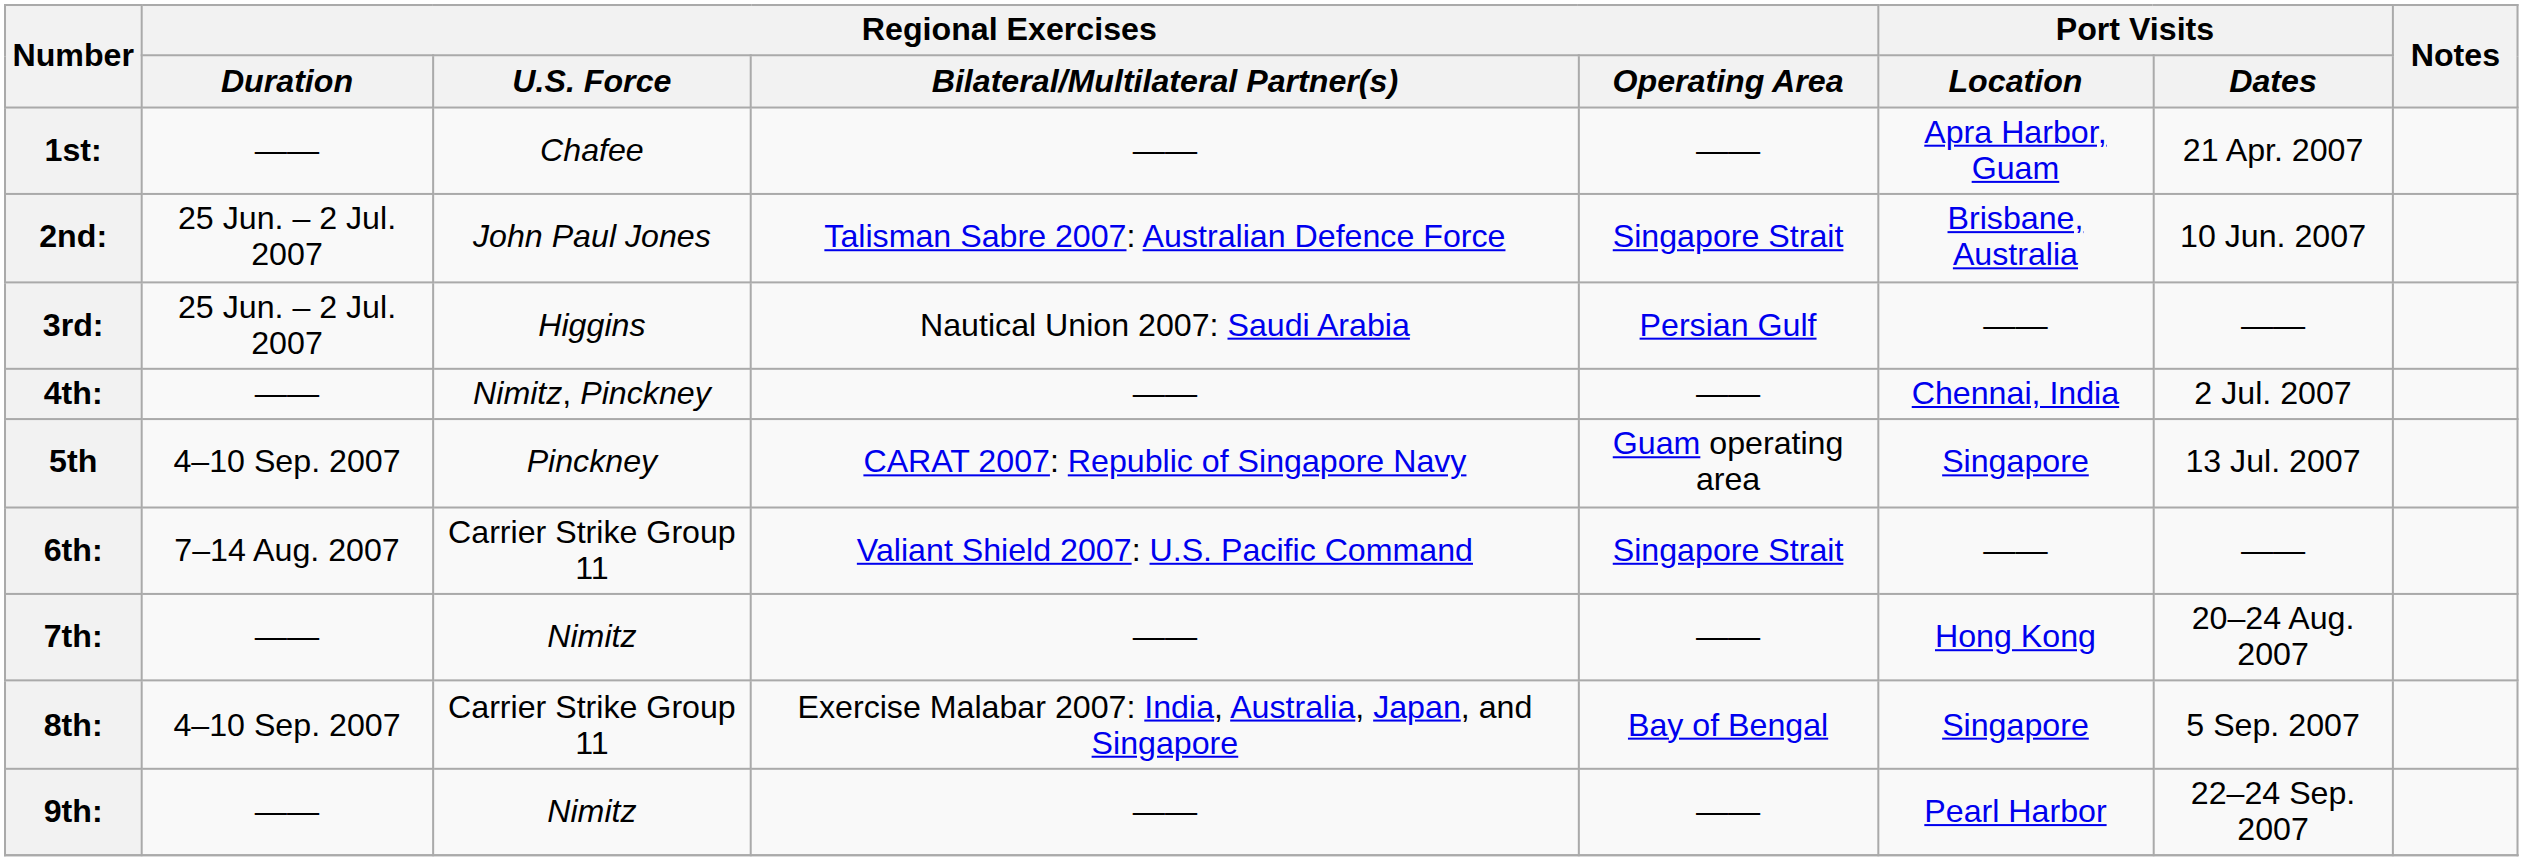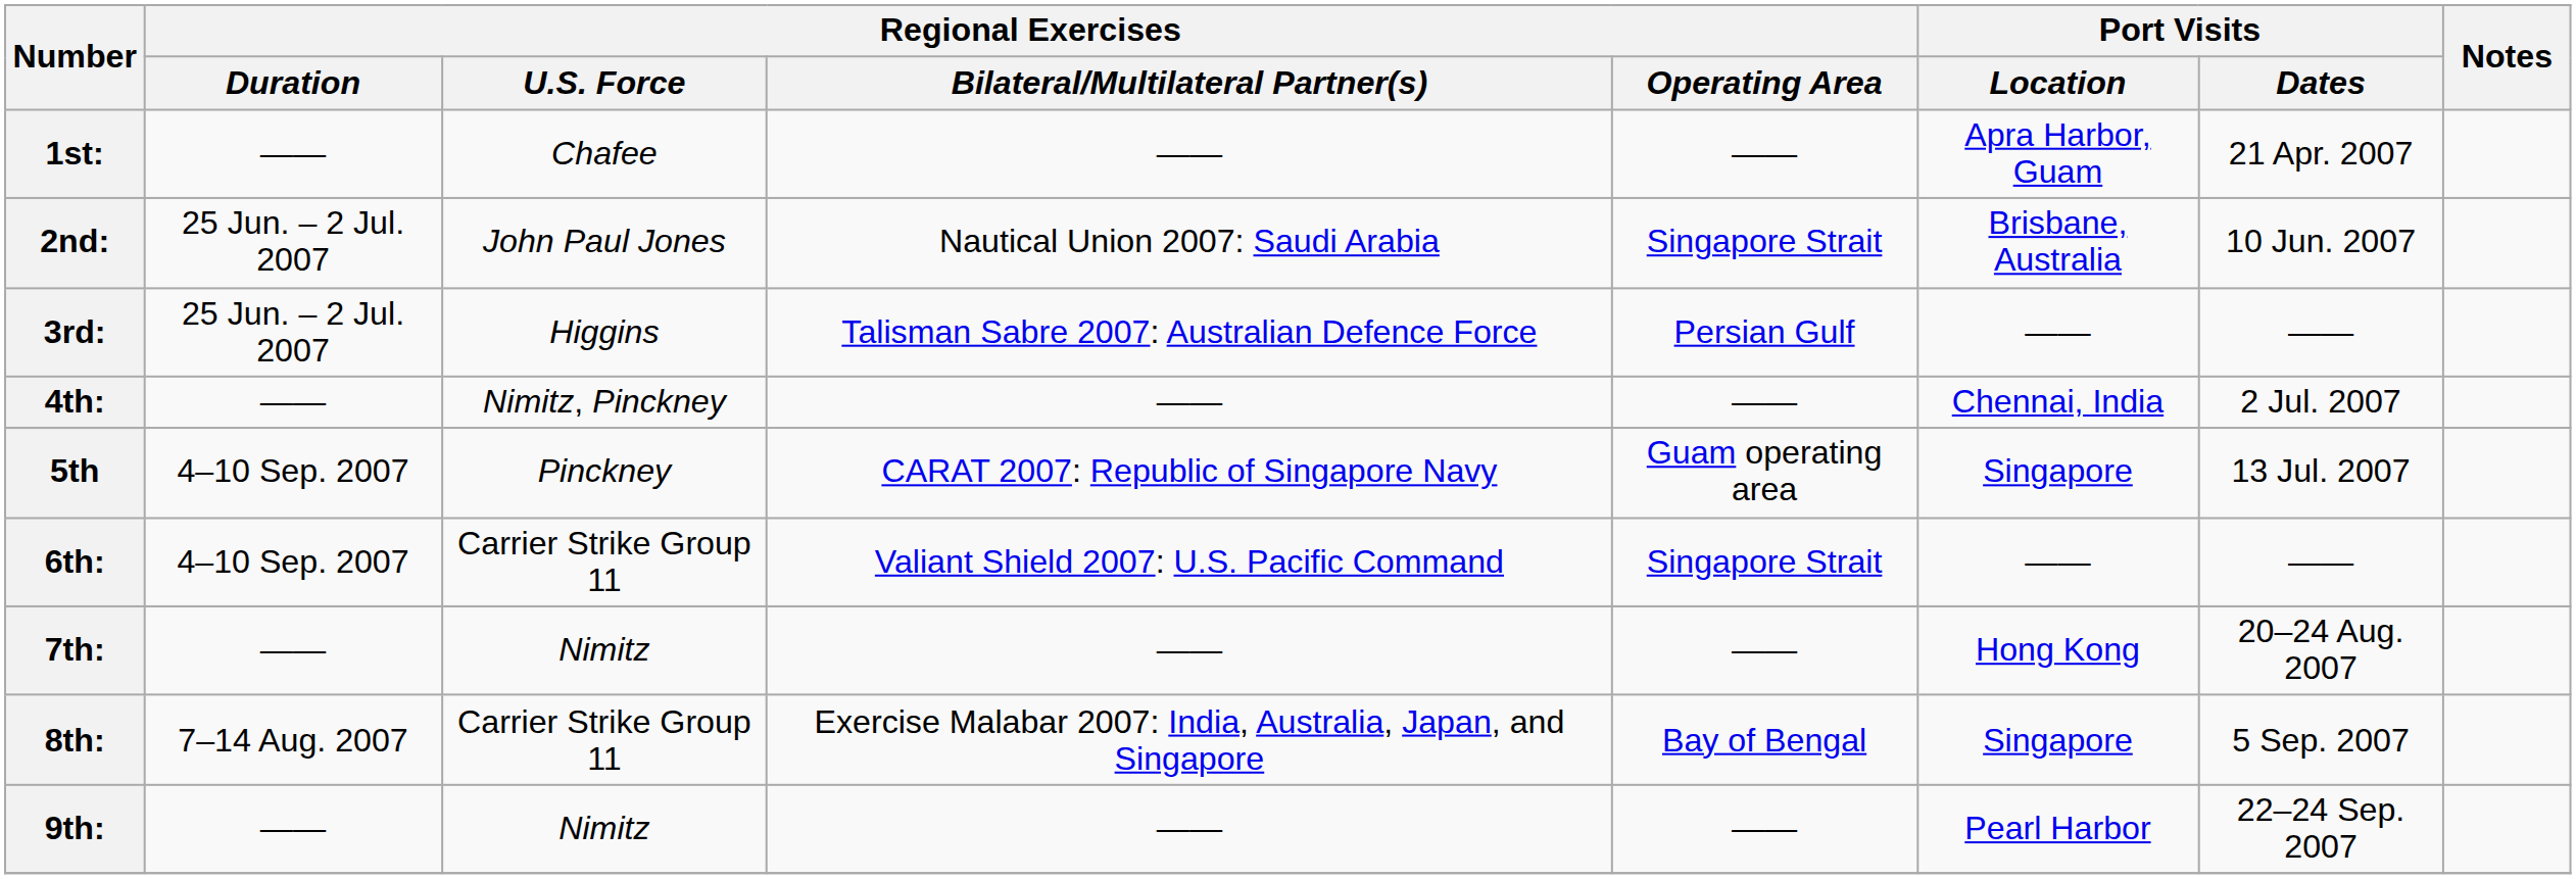2nd: | Regional Exercises / Bilateral/Multilateral Partner(s): Talisman Sabre 2007: Australian Defence Force -> Nautical Union 2007: Saudi Arabia
3rd: | Regional Exercises / Bilateral/Multilateral Partner(s): Nautical Union 2007: Saudi Arabia -> Talisman Sabre 2007: Australian Defence Force
6th: | Regional Exercises / Duration: 7–14 Aug. 2007 -> 4–10 Sep. 2007
8th: | Regional Exercises / Duration: 4–10 Sep. 2007 -> 7–14 Aug. 2007
